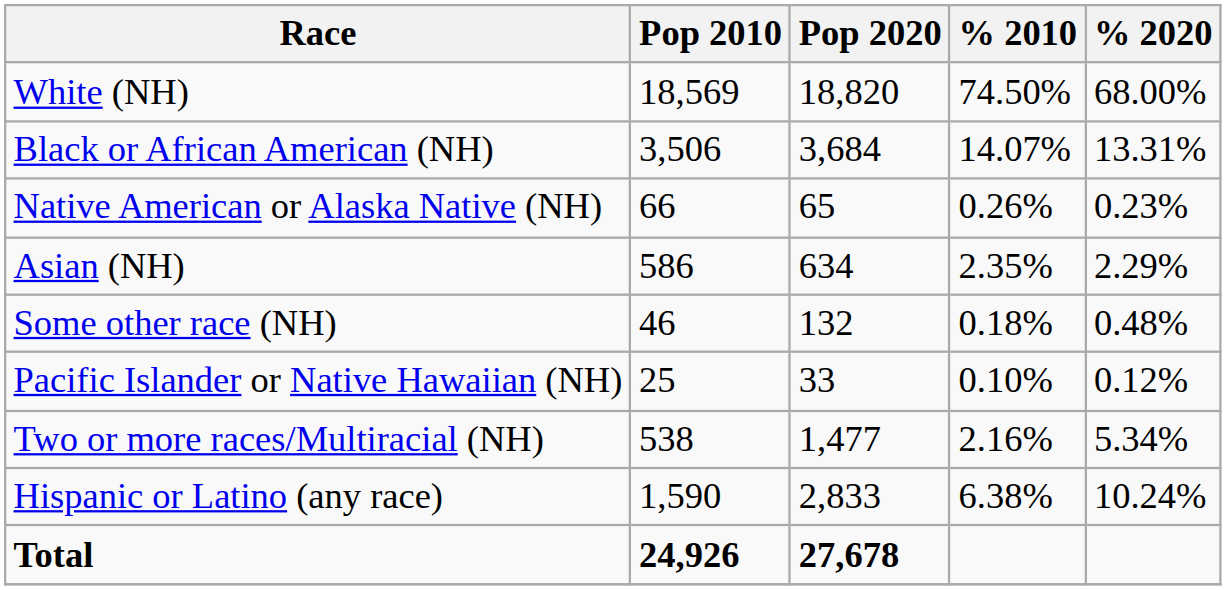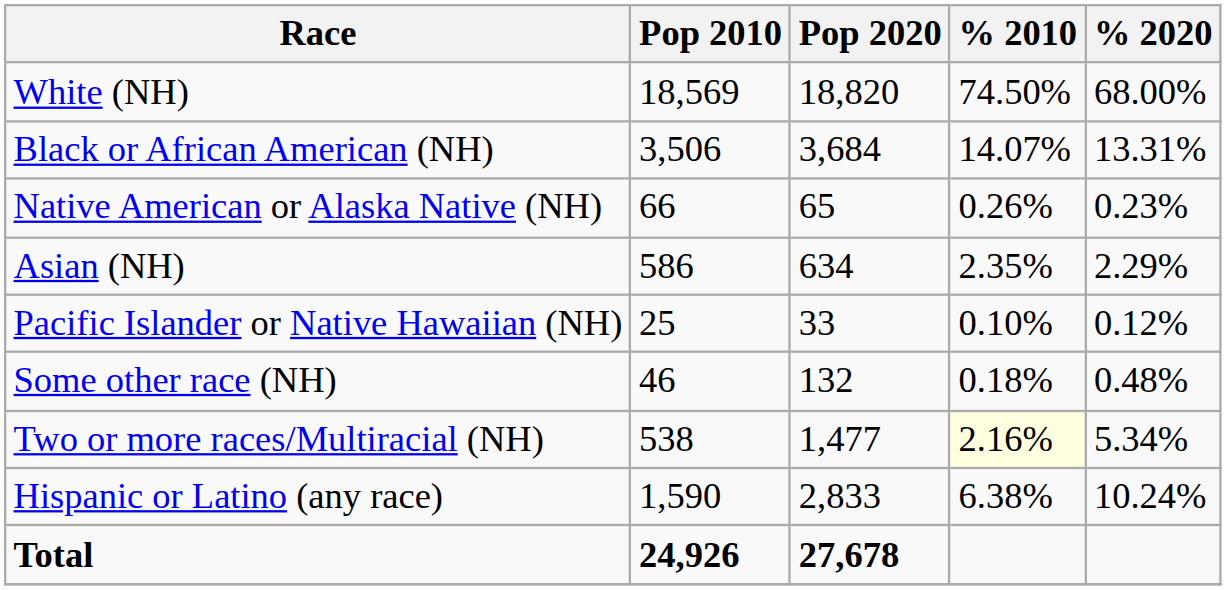rows swapped: Pacific Islander or Native Hawaiian (NH) <-> Some other race (NH)
Two or more races/Multiracial (NH) | % 2010: no background -> lightyellow background
